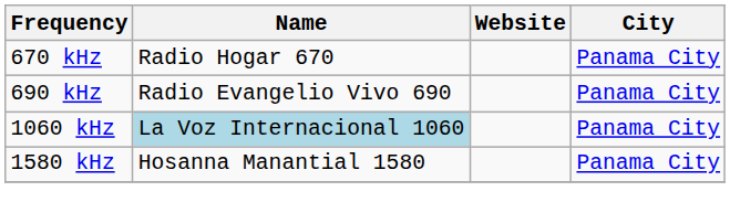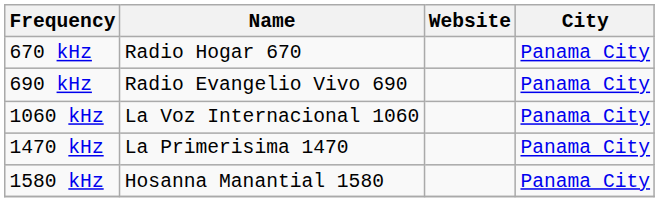1060 kHz | Name: lightblue background -> no background
+ row: 1470 kHz | La Primerisima 1470 | Panama City
